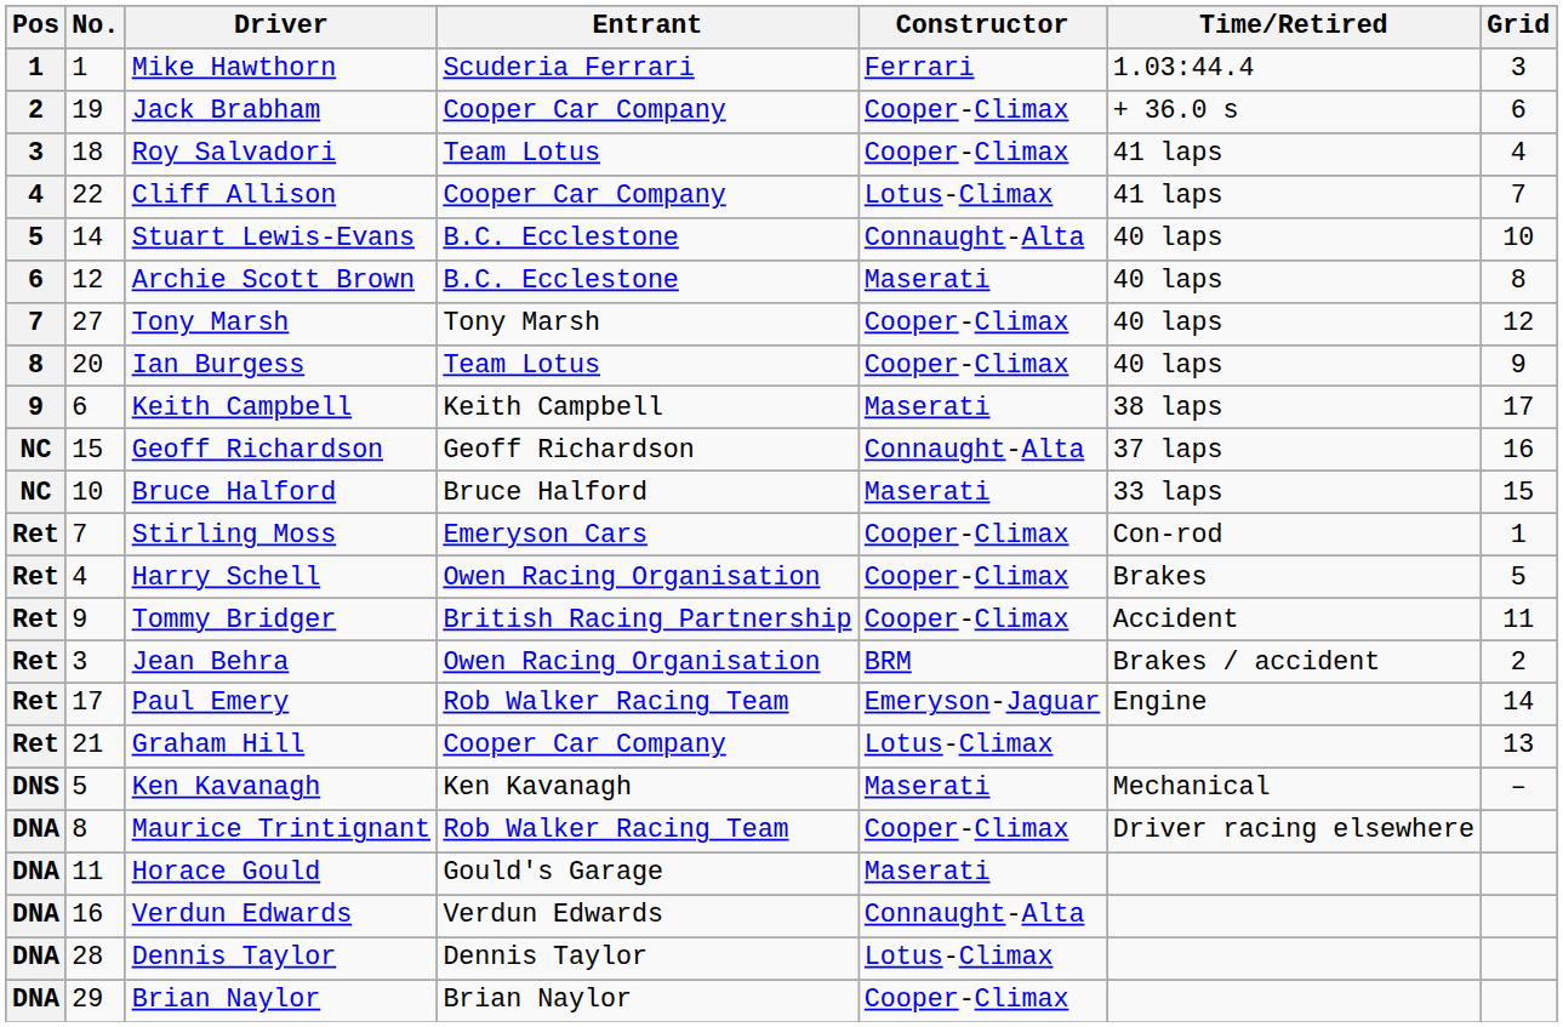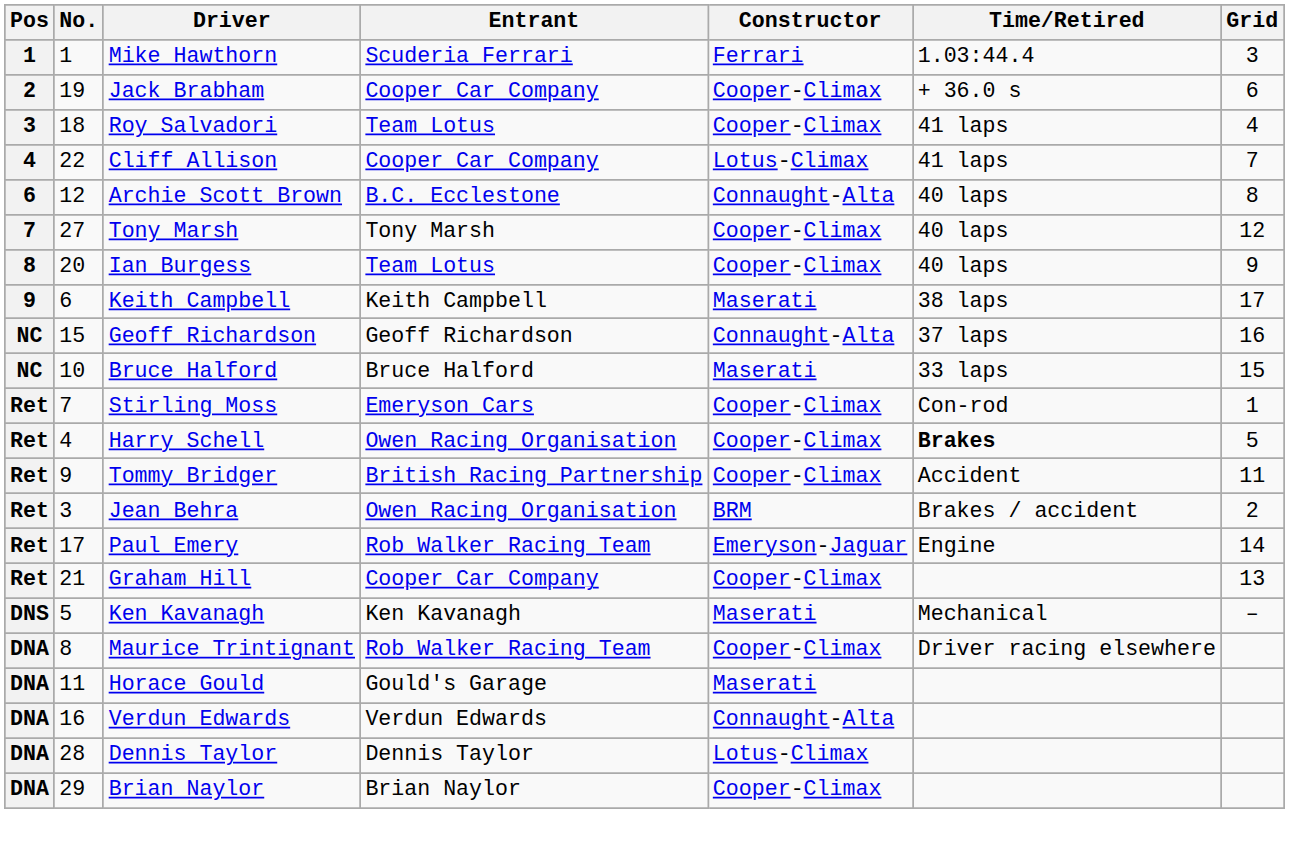- row: 5 | 14 | Stuart Lewis-Evans | B.C. Ecclestone | Connaught-Alta | 40 laps | 10
Archie Scott Brown | Constructor: Maserati -> Connaught-Alta
Harry Schell | Time/Retired: normal -> bold
Graham Hill | Constructor: Lotus-Climax -> Cooper-Climax
